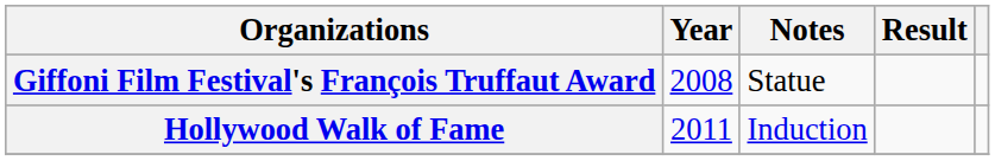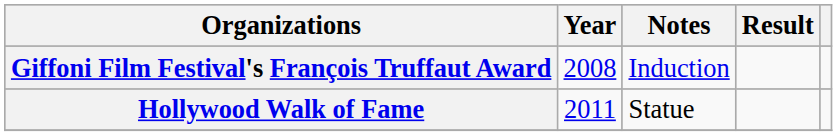Giffoni Film Festival's François Truffaut Award | Notes: Statue -> Induction
Hollywood Walk of Fame | Notes: Induction -> Statue
